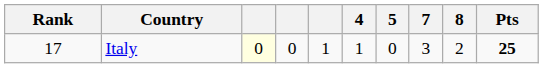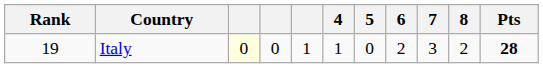+ column: 6 | 2
Italy | Rank: 17 -> 19
Italy | Pts: 25 -> 28
